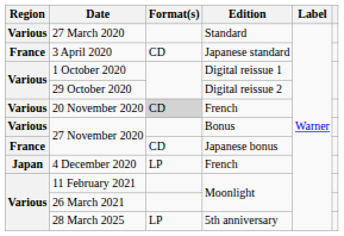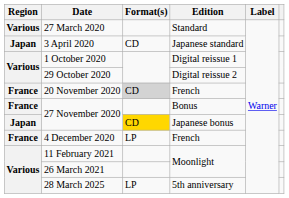3 April 2020 | Region: France -> Japan
20 November 2020 | Region: Various -> France
27 November 2020 / Bonus | Region: Various -> France
27 November 2020 / Japanese bonus | Region: France -> Japan
27 November 2020 / Japanese bonus | Format(s): no background -> gold background
4 December 2020 | Region: Japan -> France
